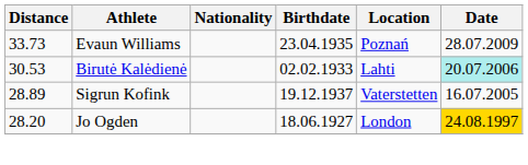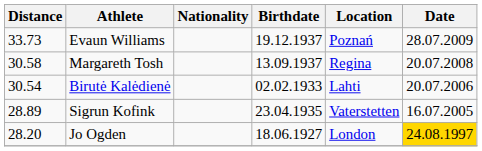Evaun Williams | Birthdate: 23.04.1935 -> 19.12.1937
+ row: 30.58 | Margareth Tosh | 13.09.1937 | Regina | 20.07.2008
Birutė Kalėdienė | Distance: 30.53 -> 30.54
Birutė Kalėdienė | Date: paleturquoise background -> no background
Sigrun Kofink | Birthdate: 19.12.1937 -> 23.04.1935
